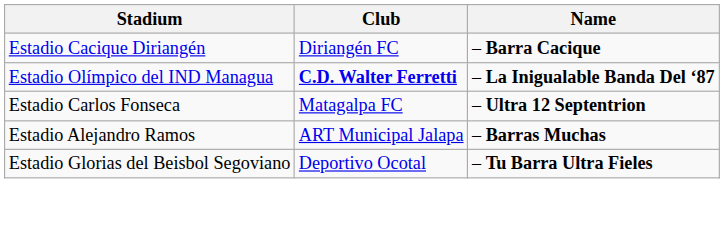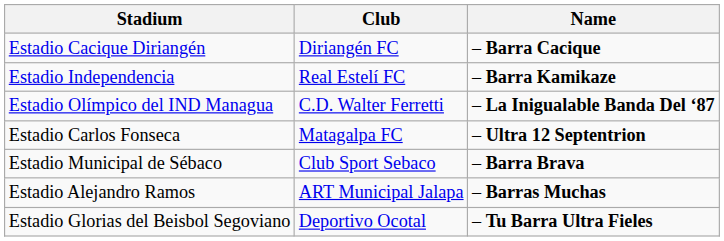+ row: Estadio Independencia | Real Estelí FC | – Barra Kamikaze
Estadio Olímpico del IND Managua | Club: bold -> normal
+ row: Estadio Municipal de Sébaco | Club Sport Sebaco | – Barra Brava
